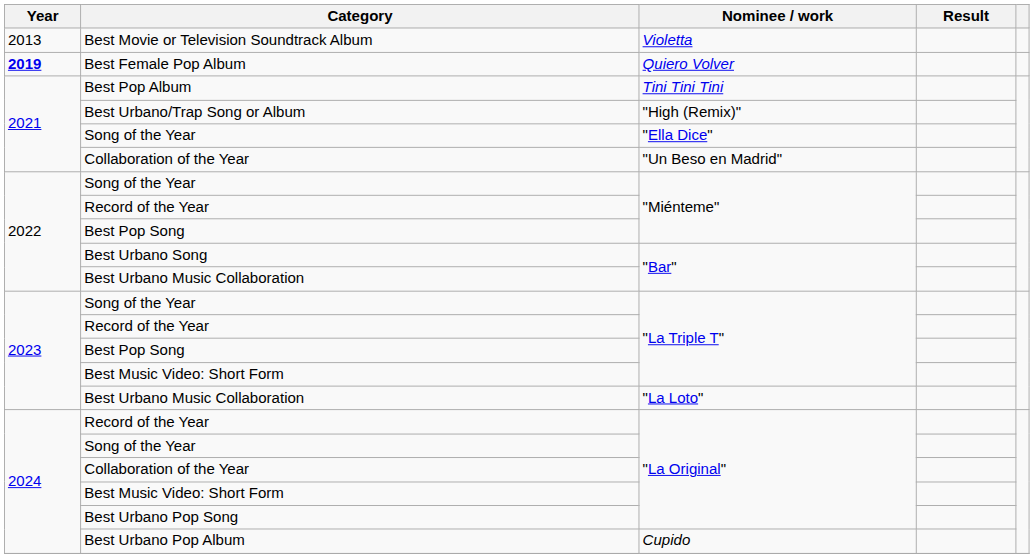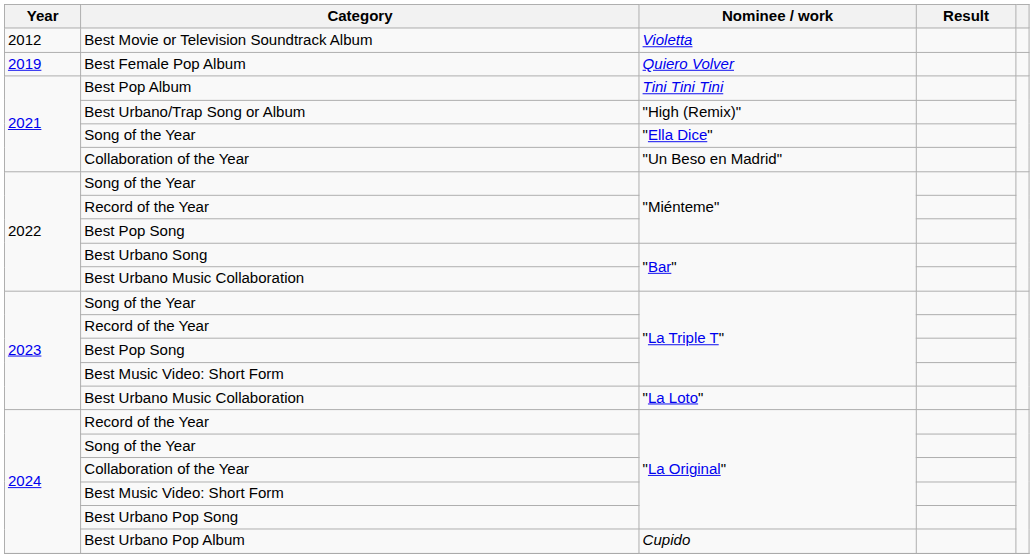Best Movie or Television Soundtrack Album | Year: 2013 -> 2012
Best Female Pop Album | Year: bold -> normal
